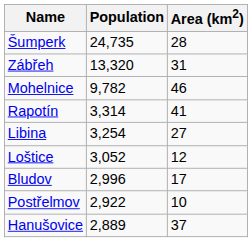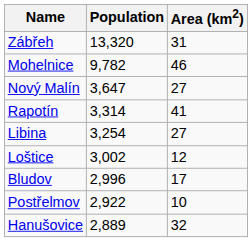- row: Šumperk | 24,735 | 28
+ row: Nový Malín | 3,647 | 27
Loštice | Population: 3,052 -> 3,002
Hanušovice | Area (km2): 37 -> 32
